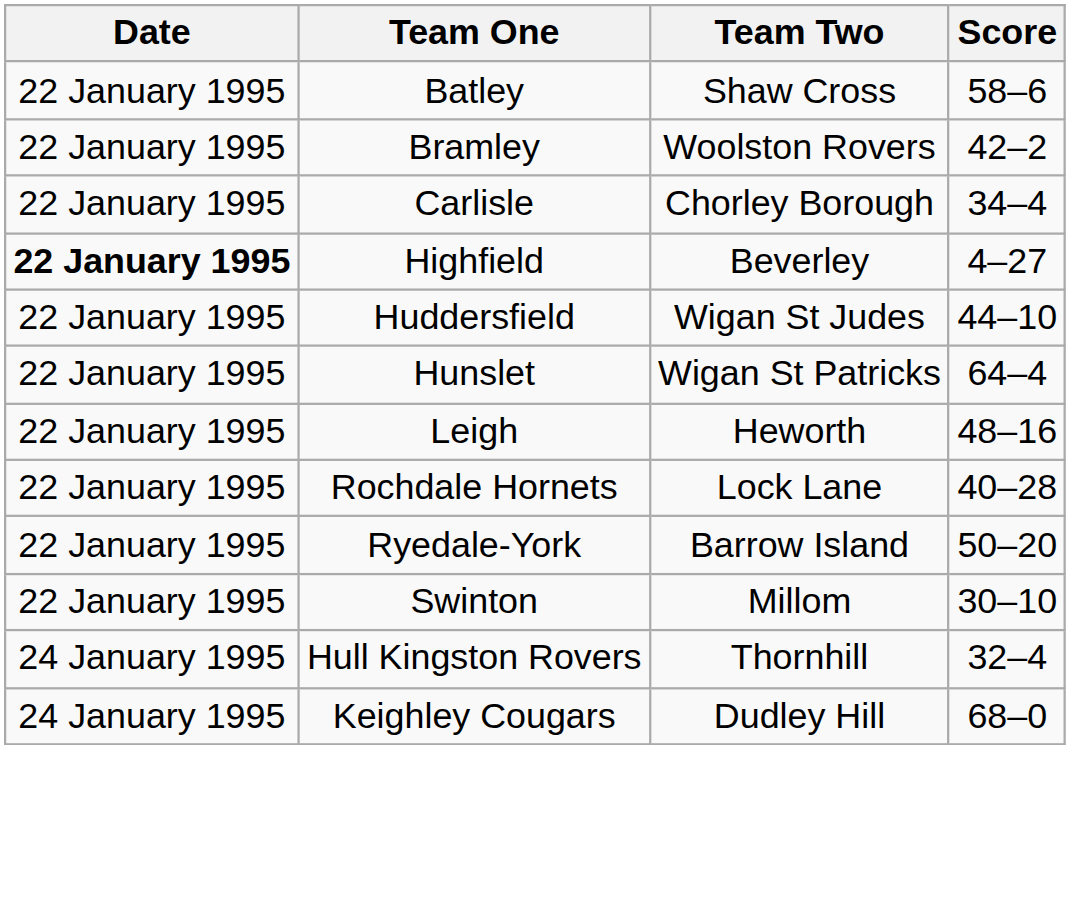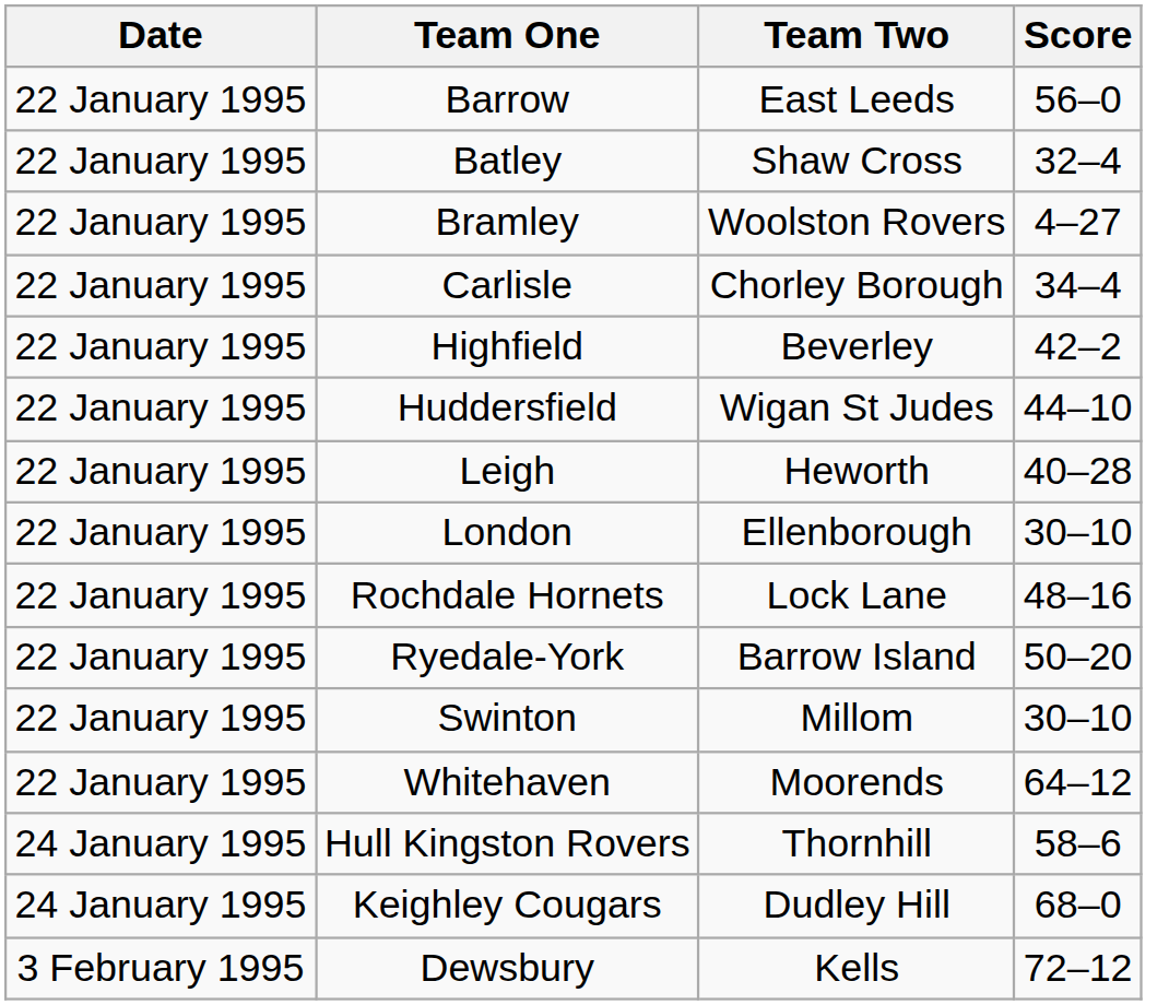+ row: 22 January 1995 | Barrow | East Leeds | 56–0
Batley | Score: 58–6 -> 32–4
Bramley | Score: 42–2 -> 4–27
Highfield | Date: bold -> normal
Highfield | Score: 4–27 -> 42–2
- row: 22 January 1995 | Hunslet | Wigan St Patricks | 64–4
Leigh | Score: 48–16 -> 40–28
+ row: 22 January 1995 | London | Ellenborough | 30–10
Rochdale Hornets | Score: 40–28 -> 48–16
+ row: 22 January 1995 | Whitehaven | Moorends | 64–12
Hull Kingston Rovers | Score: 32–4 -> 58–6
+ row: 3 February 1995 | Dewsbury | Kells | 72–12
